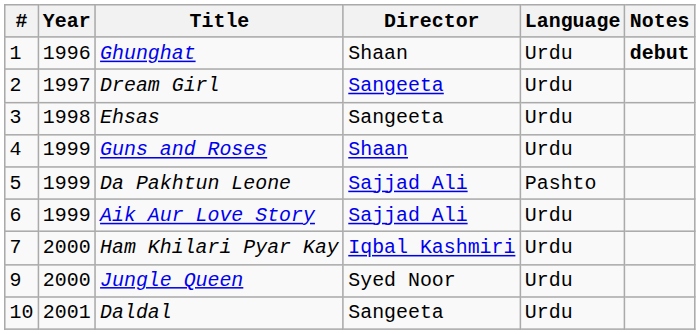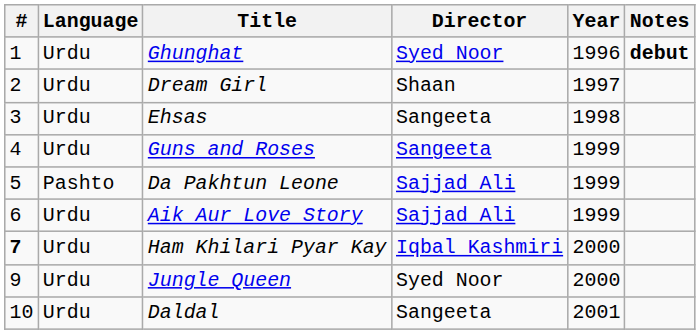columns swapped: Year <-> Language
Ghunghat | Director: Shaan -> Syed Noor
Dream Girl | Director: Sangeeta -> Shaan
Guns and Roses | Director: Shaan -> Sangeeta
Ham Khilari Pyar Kay | #: normal -> bold
